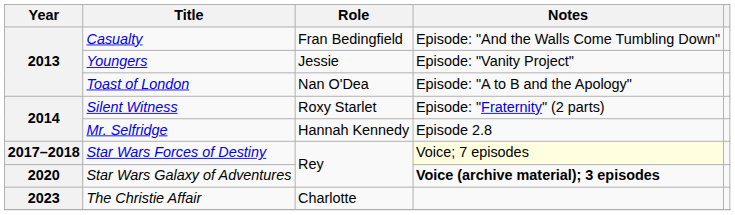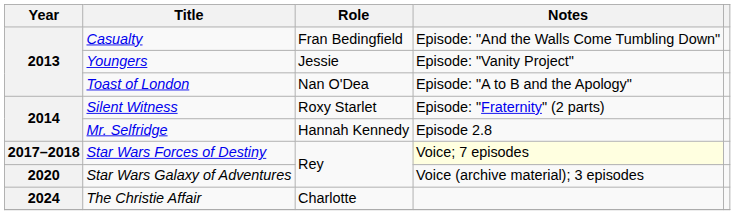Star Wars Galaxy of Adventures | Notes: bold -> normal
The Christie Affair | Year: 2023 -> 2024
